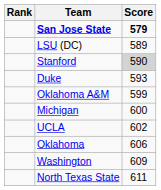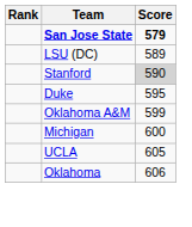Duke | Score: 593 -> 595
UCLA | Score: 602 -> 605
- row: Washington | 609
- row: North Texas State | 611
